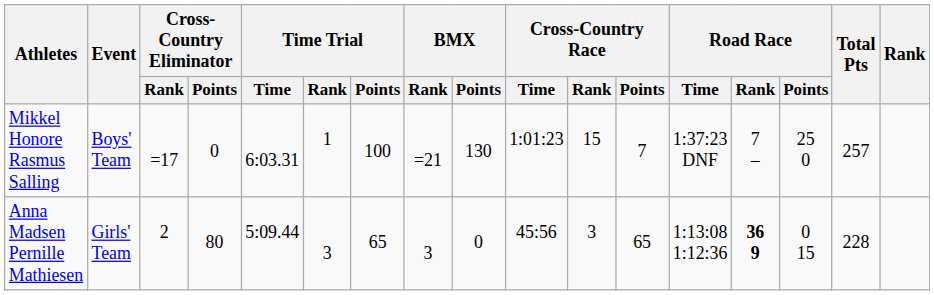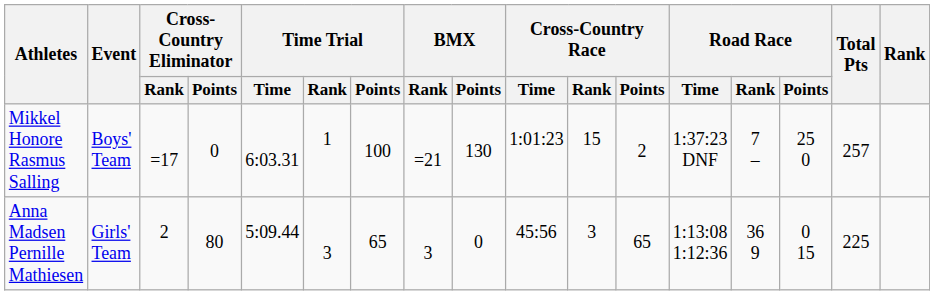Mikkel Honore Rasmus Salling | Cross-Country Race / Points: 7 -> 2
Anna Madsen Pernille Mathiesen | Road Race / Rank: bold -> normal
Anna Madsen Pernille Mathiesen | Total Pts: 228 -> 225
